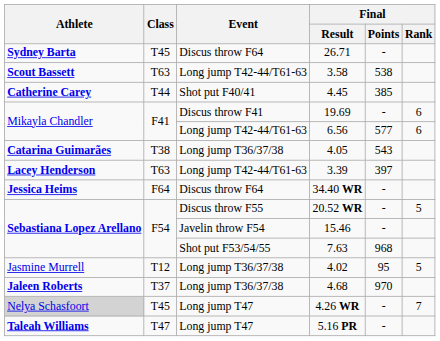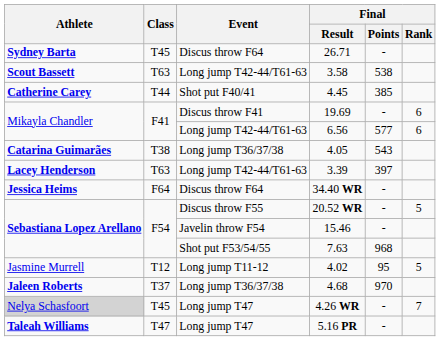4.02 | Event: Long jump T36/37/38 -> Long jump T11-12
